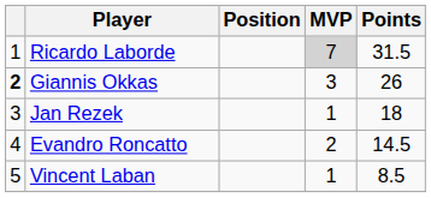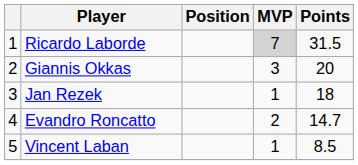Giannis Okkas | column 1: bold -> normal
Giannis Okkas | Points: 26 -> 20
Evandro Roncatto | Points: 14.5 -> 14.7
